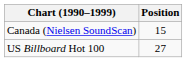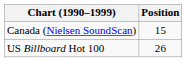US Billboard Hot 100 | Position: 27 -> 26
